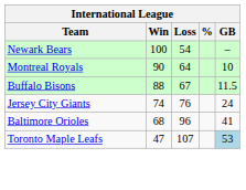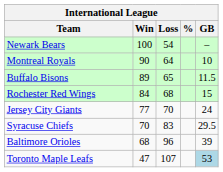Buffalo Bisons | Win: 88 -> 89
Buffalo Bisons | Loss: 67 -> 65
+ row: Rochester Red Wings | 84 | 68 | 15
Jersey City Giants | Win: 74 -> 77
Jersey City Giants | Loss: 76 -> 70
+ row: Syracuse Chiefs | 70 | 83 | 29.5
Baltimore Orioles | GB: 41 -> 39
